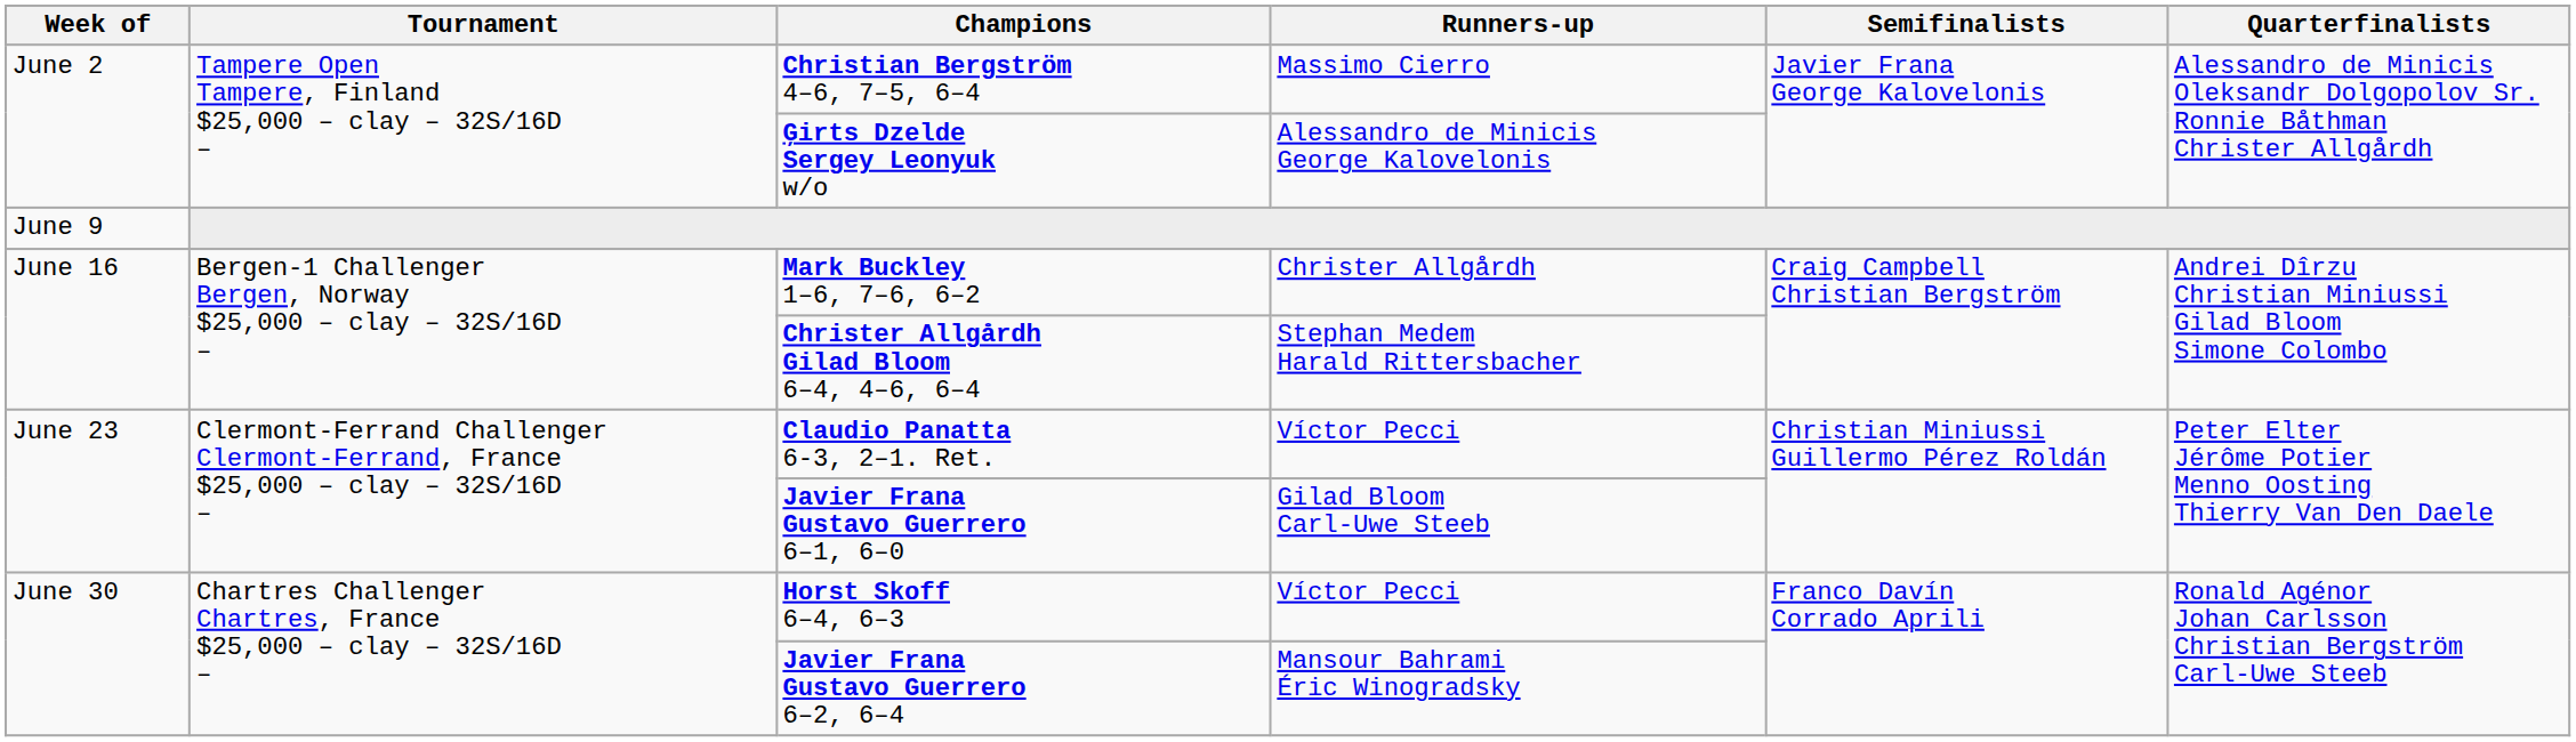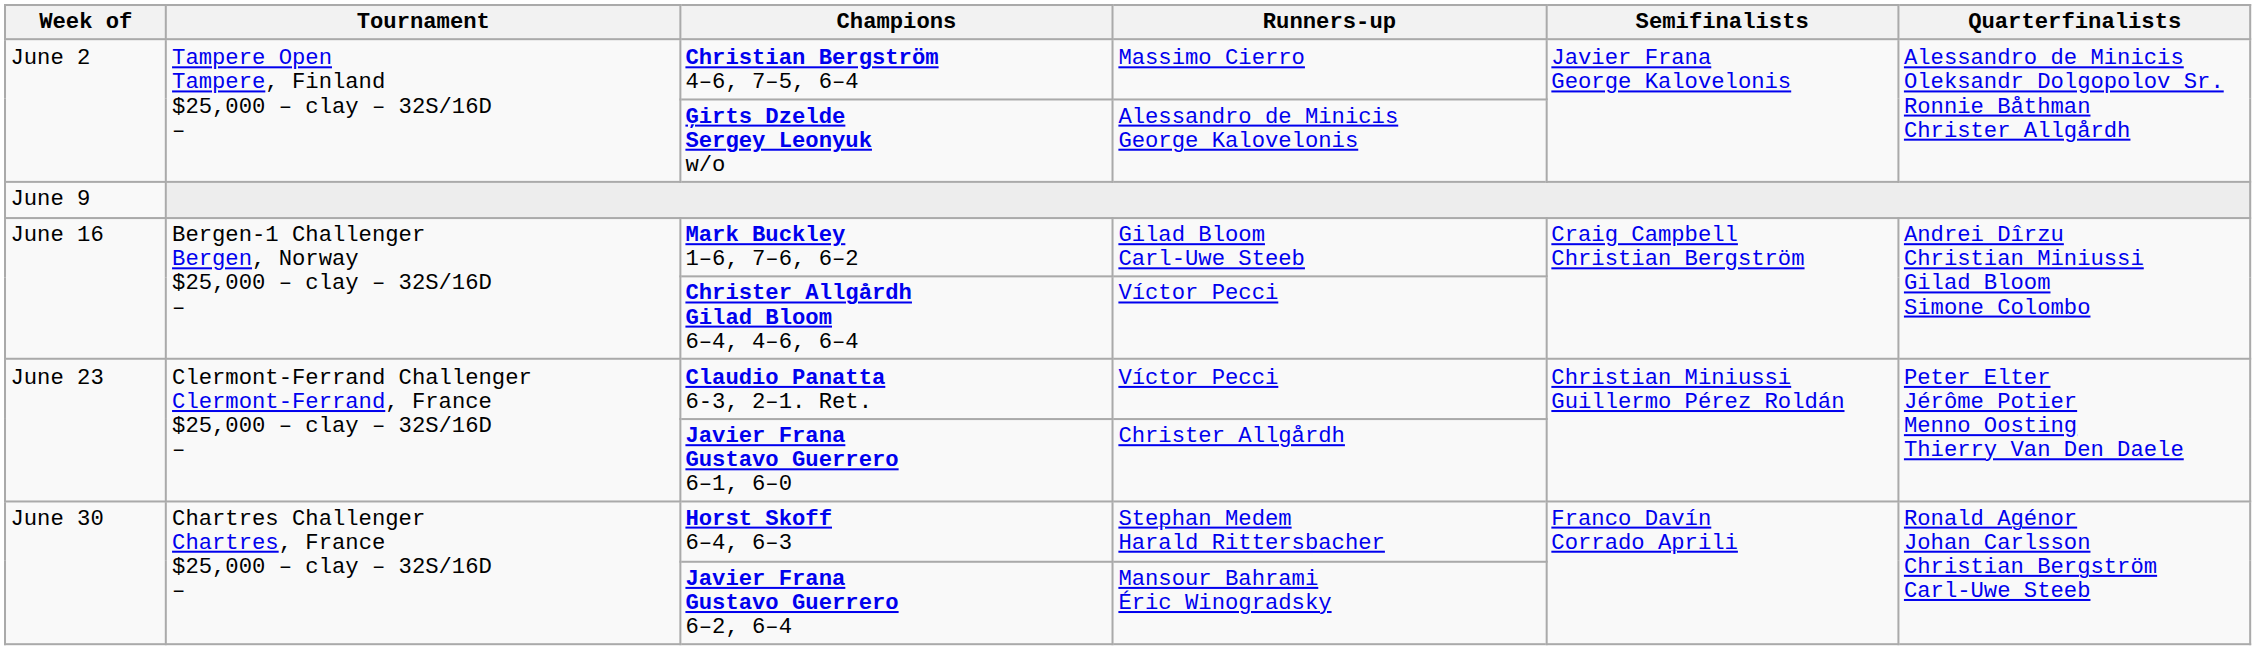Mark Buckley 1–6, 7–6, 6–2 | Runners-up: Christer Allgårdh -> Gilad Bloom Carl-Uwe Steeb
Christer Allgårdh Gilad Bloom 6–4, 4–6, 6–4 | Runners-up: Stephan Medem Harald Rittersbacher -> Víctor Pecci
Javier Frana Gustavo Guerrero 6–1, 6–0 | Runners-up: Gilad Bloom Carl-Uwe Steeb -> Christer Allgårdh
Horst Skoff 6–4, 6–3 | Runners-up: Víctor Pecci -> Stephan Medem Harald Rittersbacher
